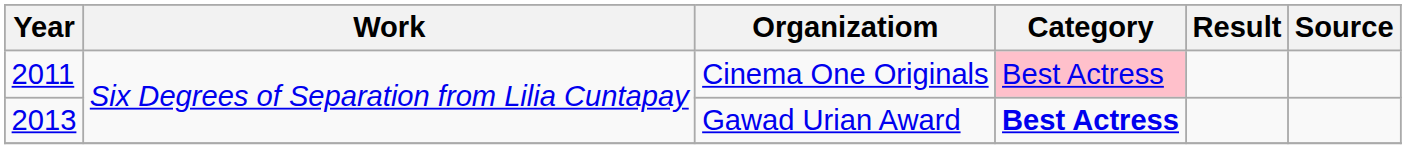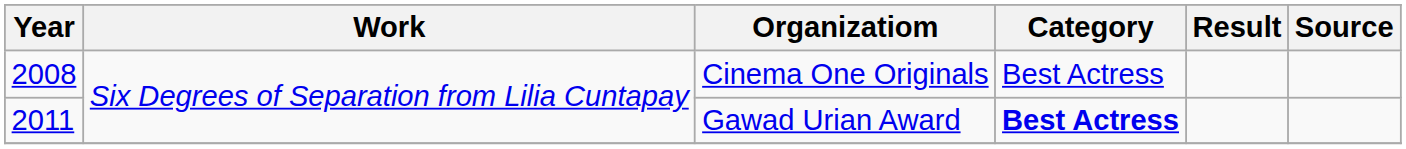Cinema One Originals | Year: 2011 -> 2008
Cinema One Originals | Category: pink background -> no background
Gawad Urian Award | Year: 2013 -> 2011
